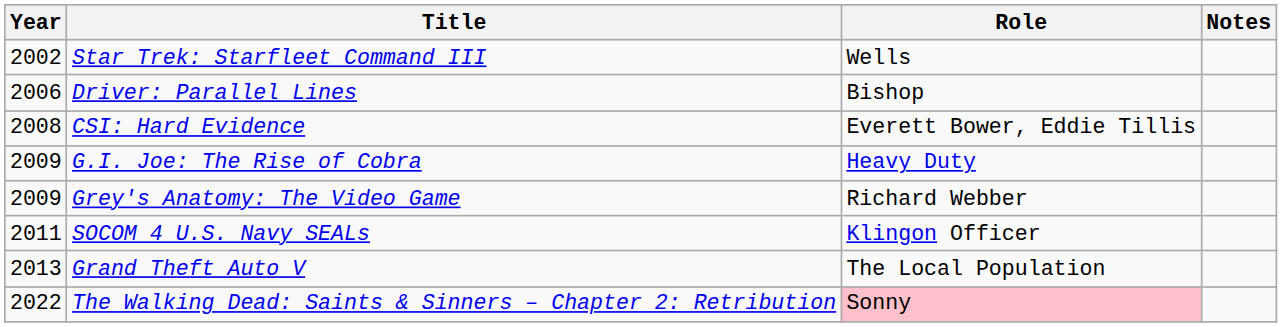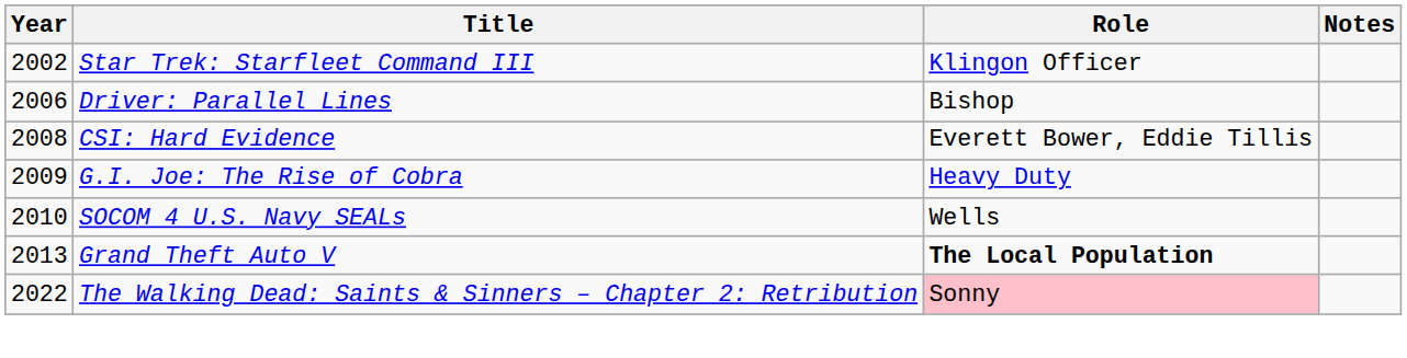Star Trek: Starfleet Command III | Role: Wells -> Klingon Officer
- row: 2009 | Grey's Anatomy: The Video Game | Richard Webber
SOCOM 4 U.S. Navy SEALs | Year: 2011 -> 2010
SOCOM 4 U.S. Navy SEALs | Role: Klingon Officer -> Wells
Grand Theft Auto V | Role: normal -> bold
